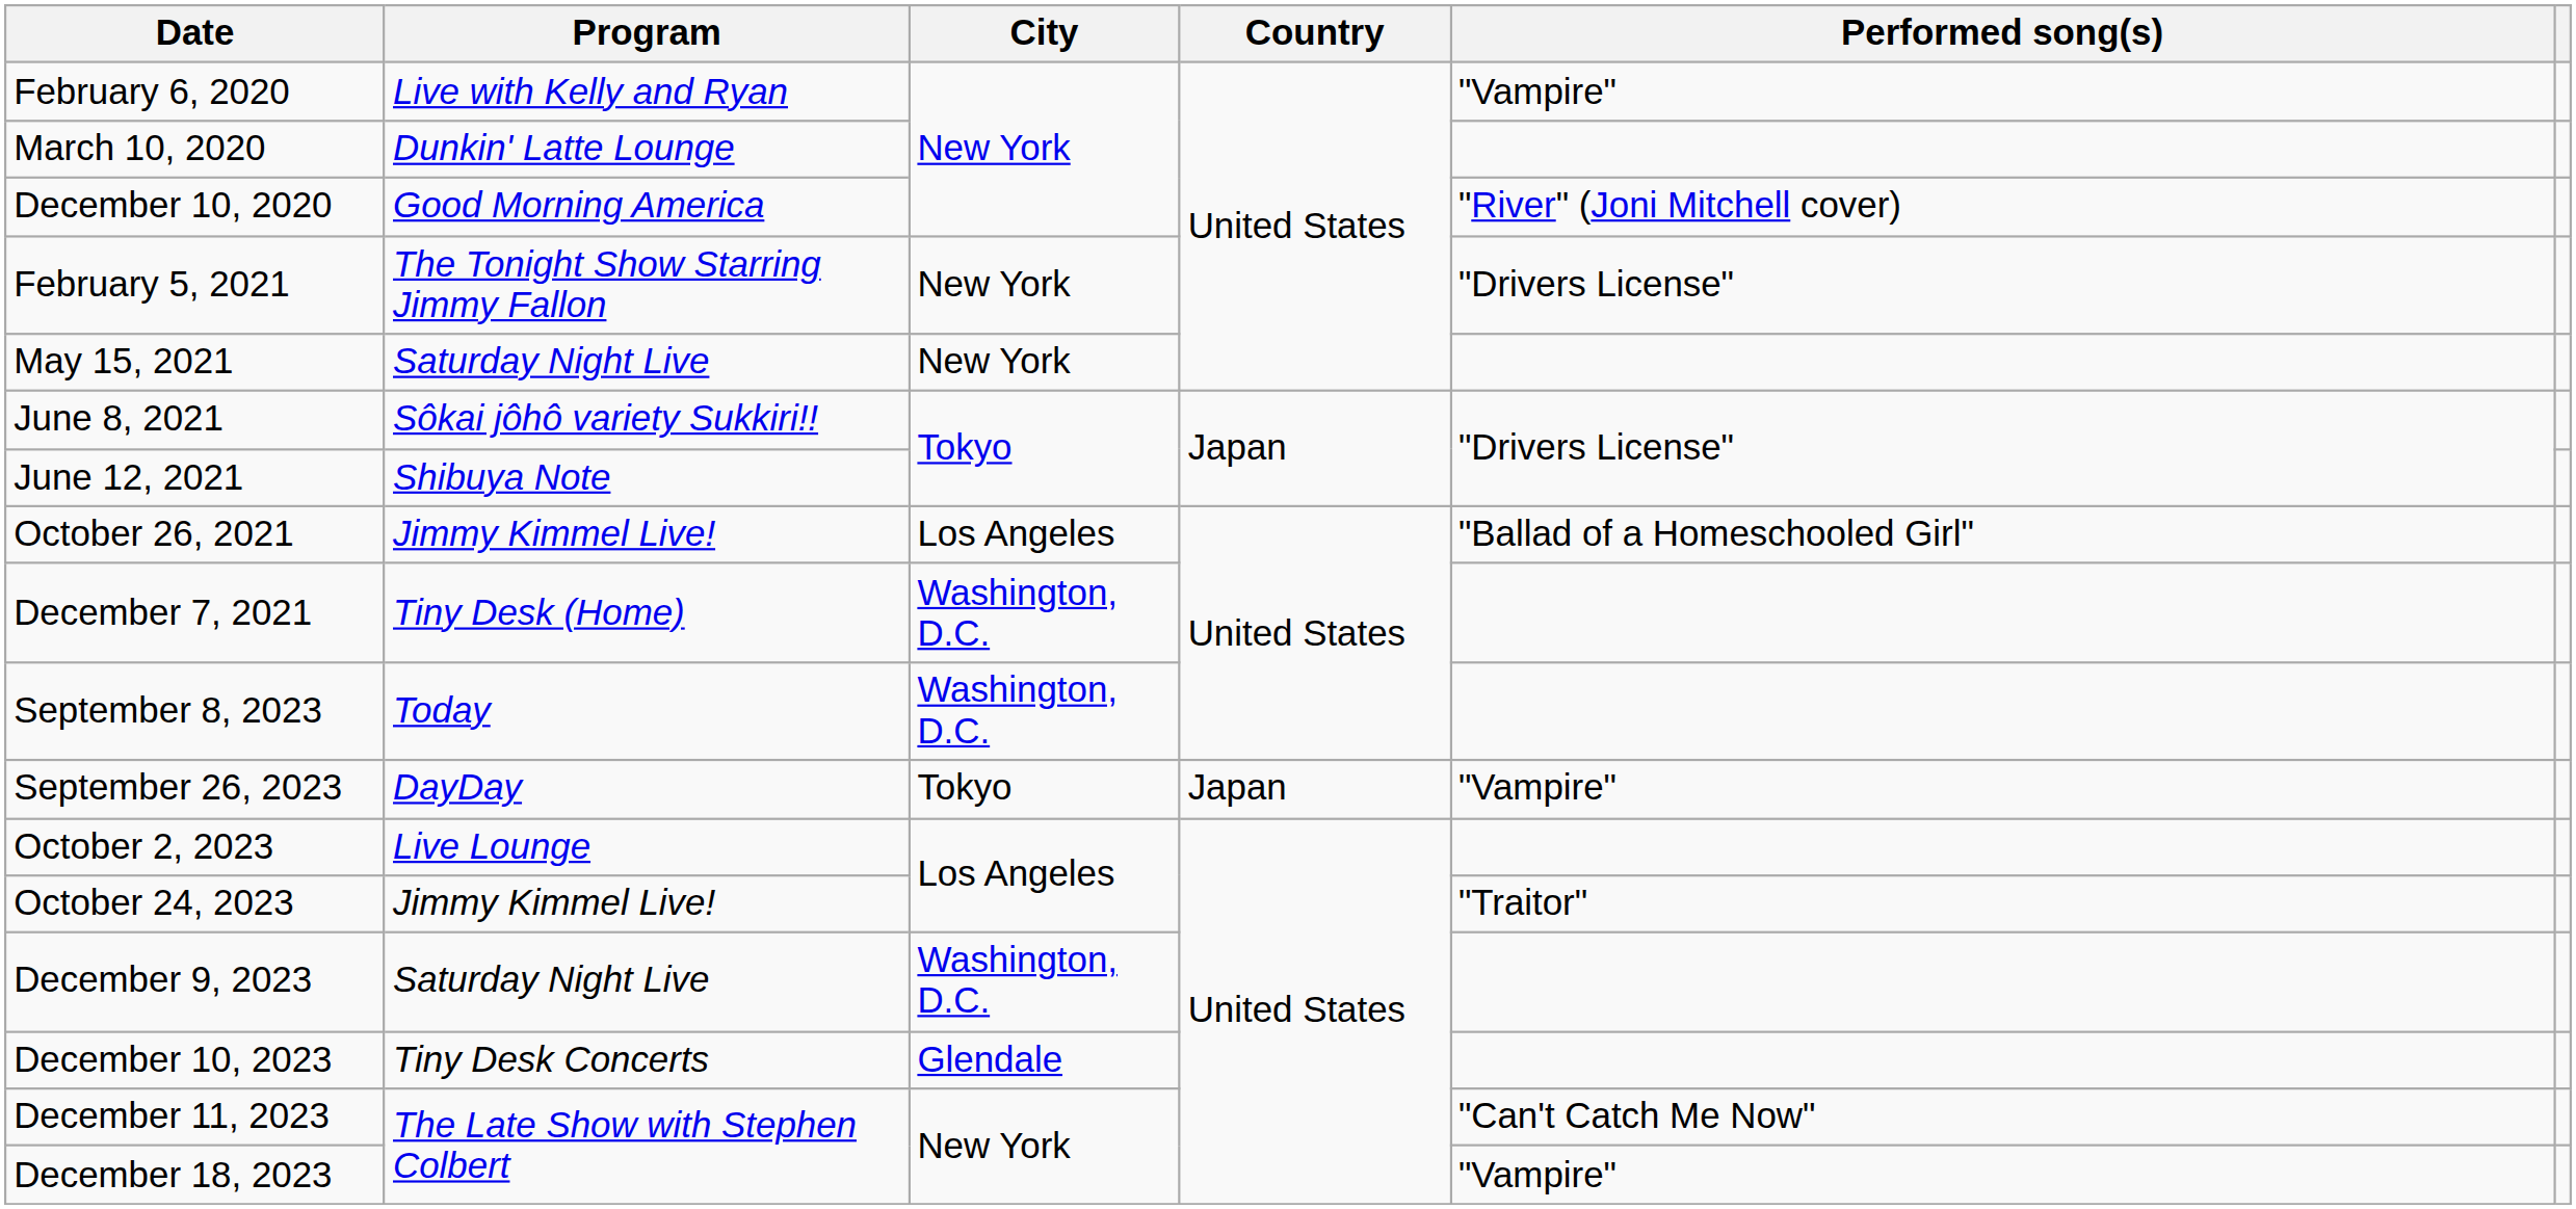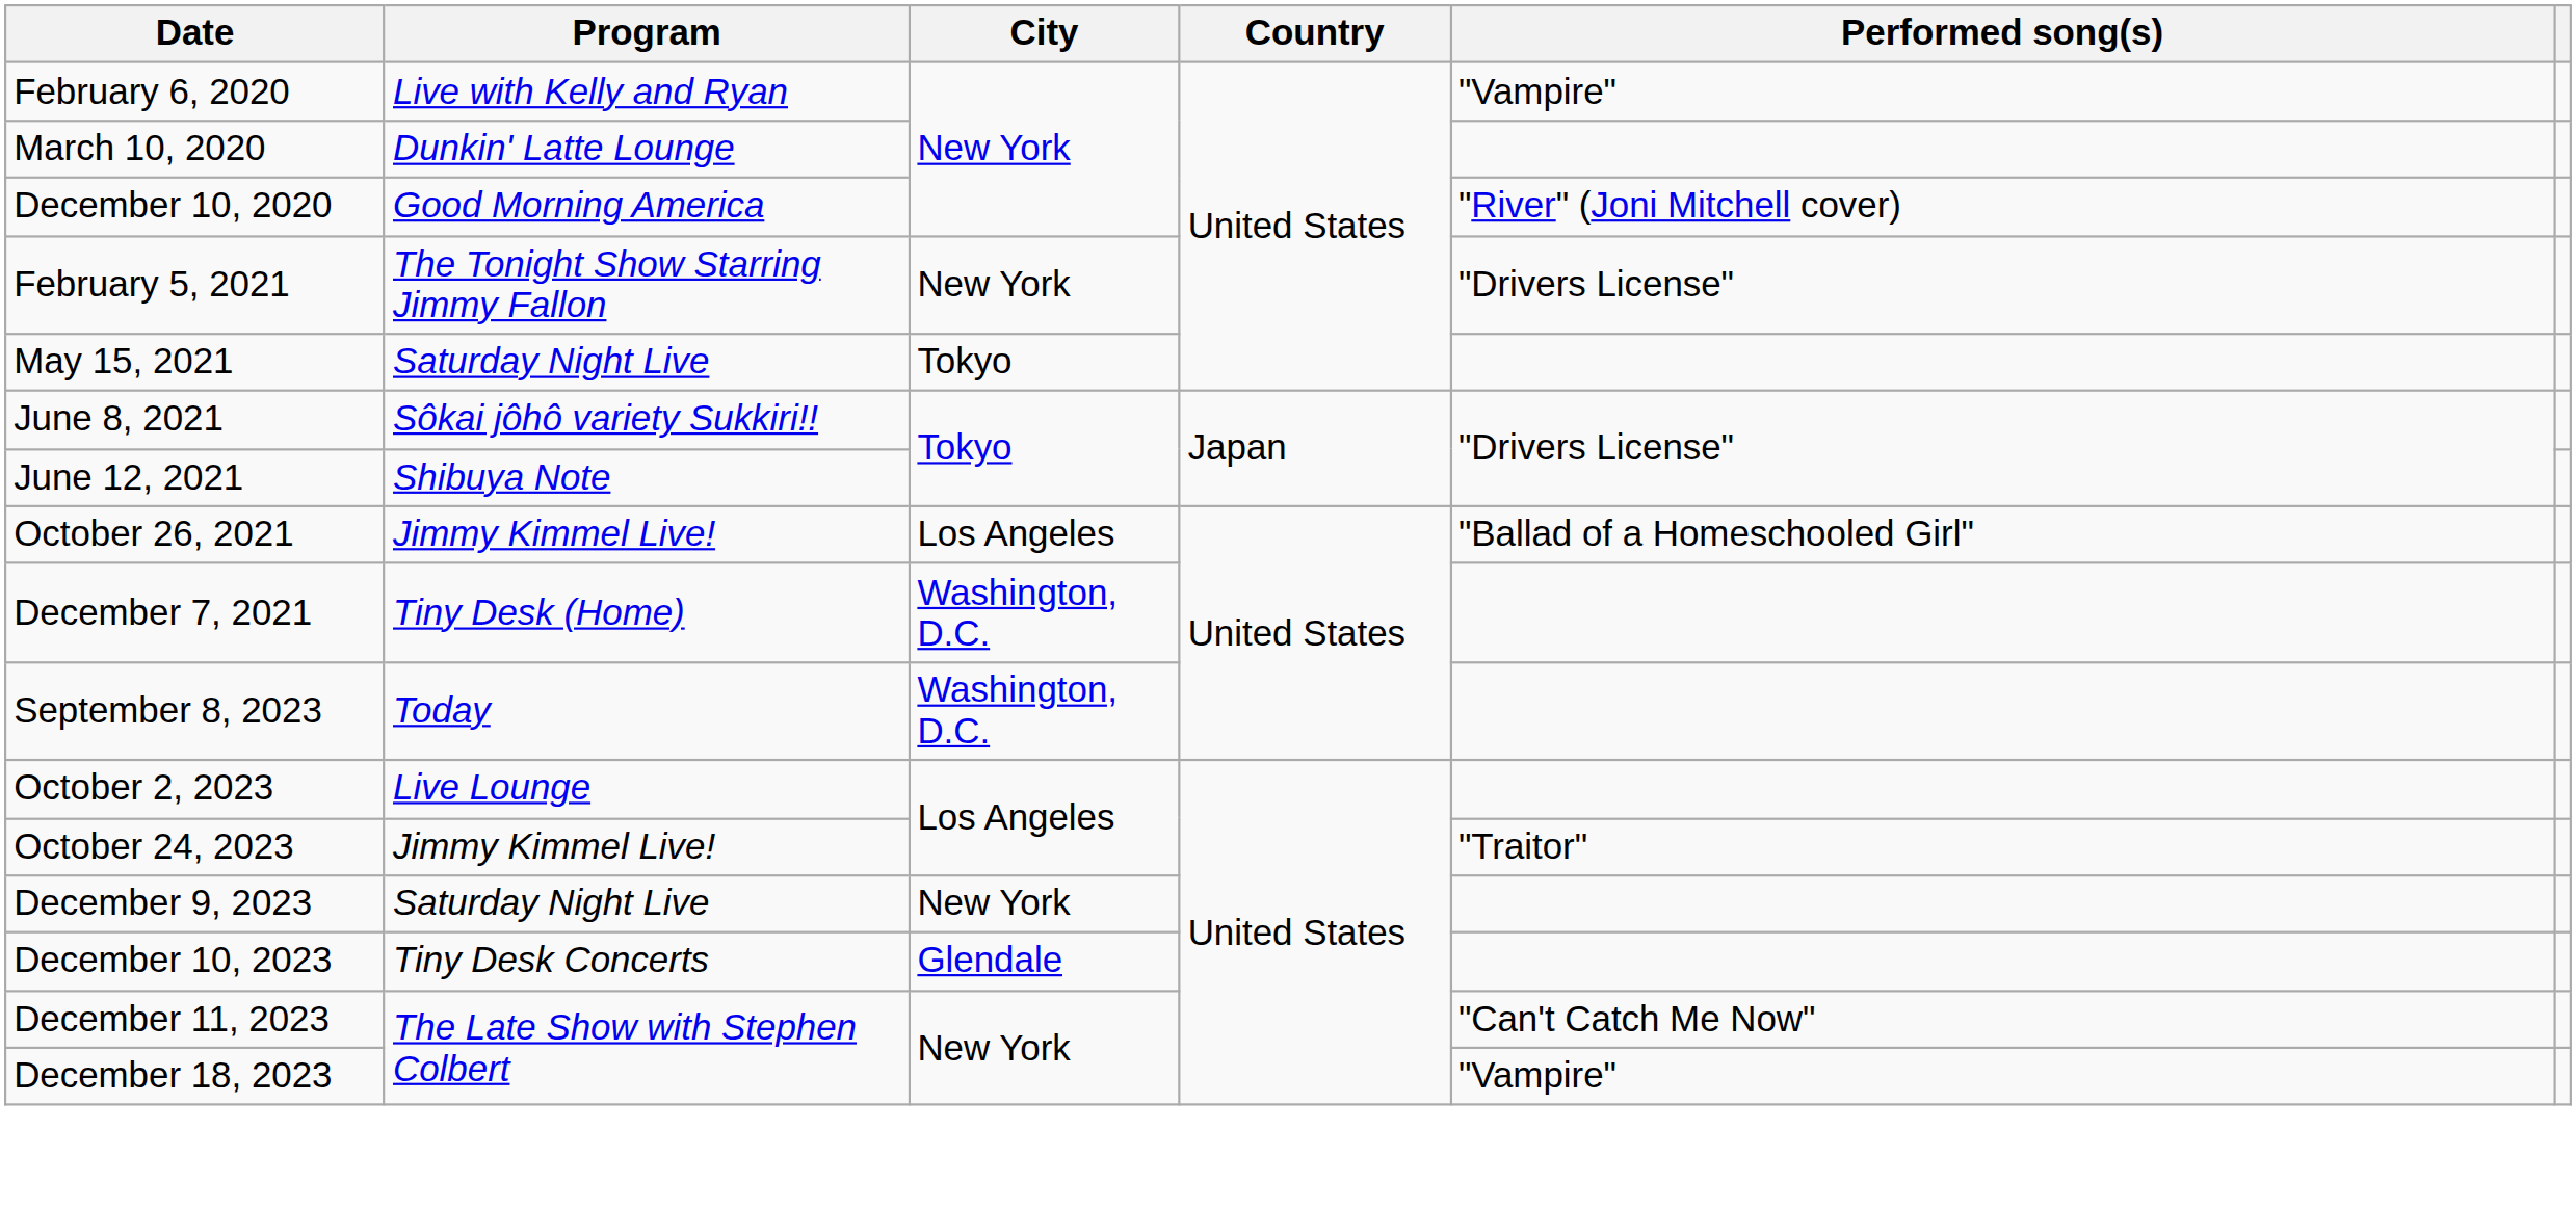May 15, 2021 | City: New York -> Tokyo
- row: September 26, 2023 | DayDay | Tokyo | Japan | "Vampire"
December 9, 2023 | City: Washington, D.C. -> New York
